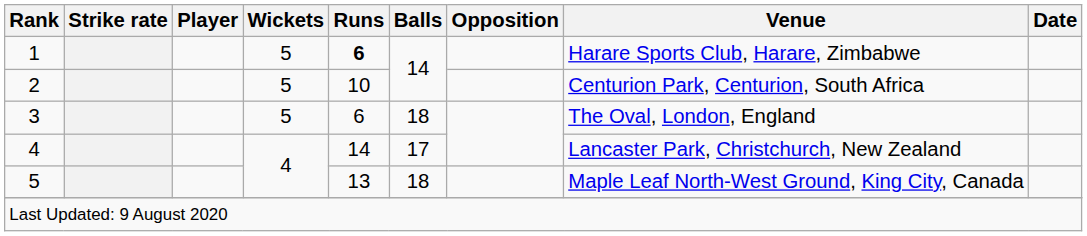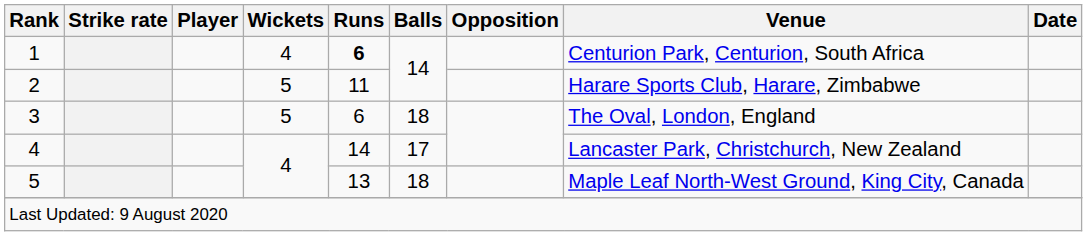1 | Wickets: 5 -> 4
1 | Venue: Harare Sports Club, Harare, Zimbabwe -> Centurion Park, Centurion, South Africa
2 | Runs: 10 -> 11
2 | Venue: Centurion Park, Centurion, South Africa -> Harare Sports Club, Harare, Zimbabwe
